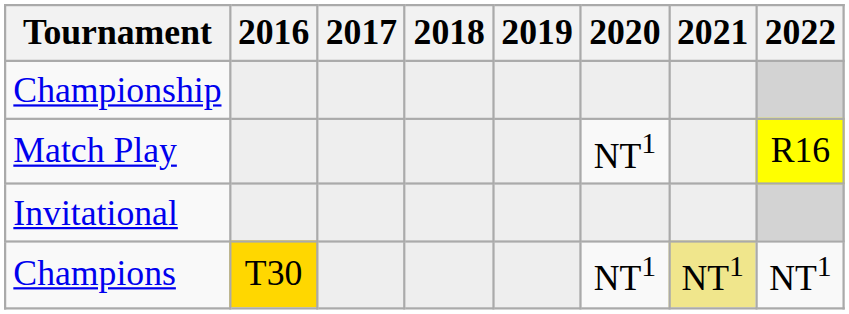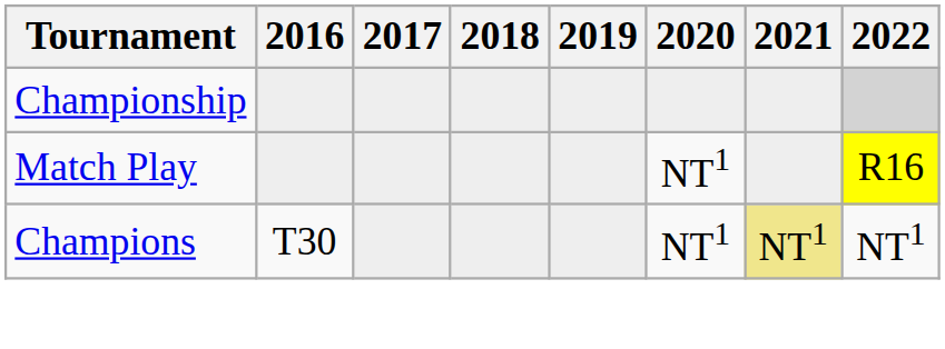- row: Invitational
Champions | 2016: gold background -> no background
